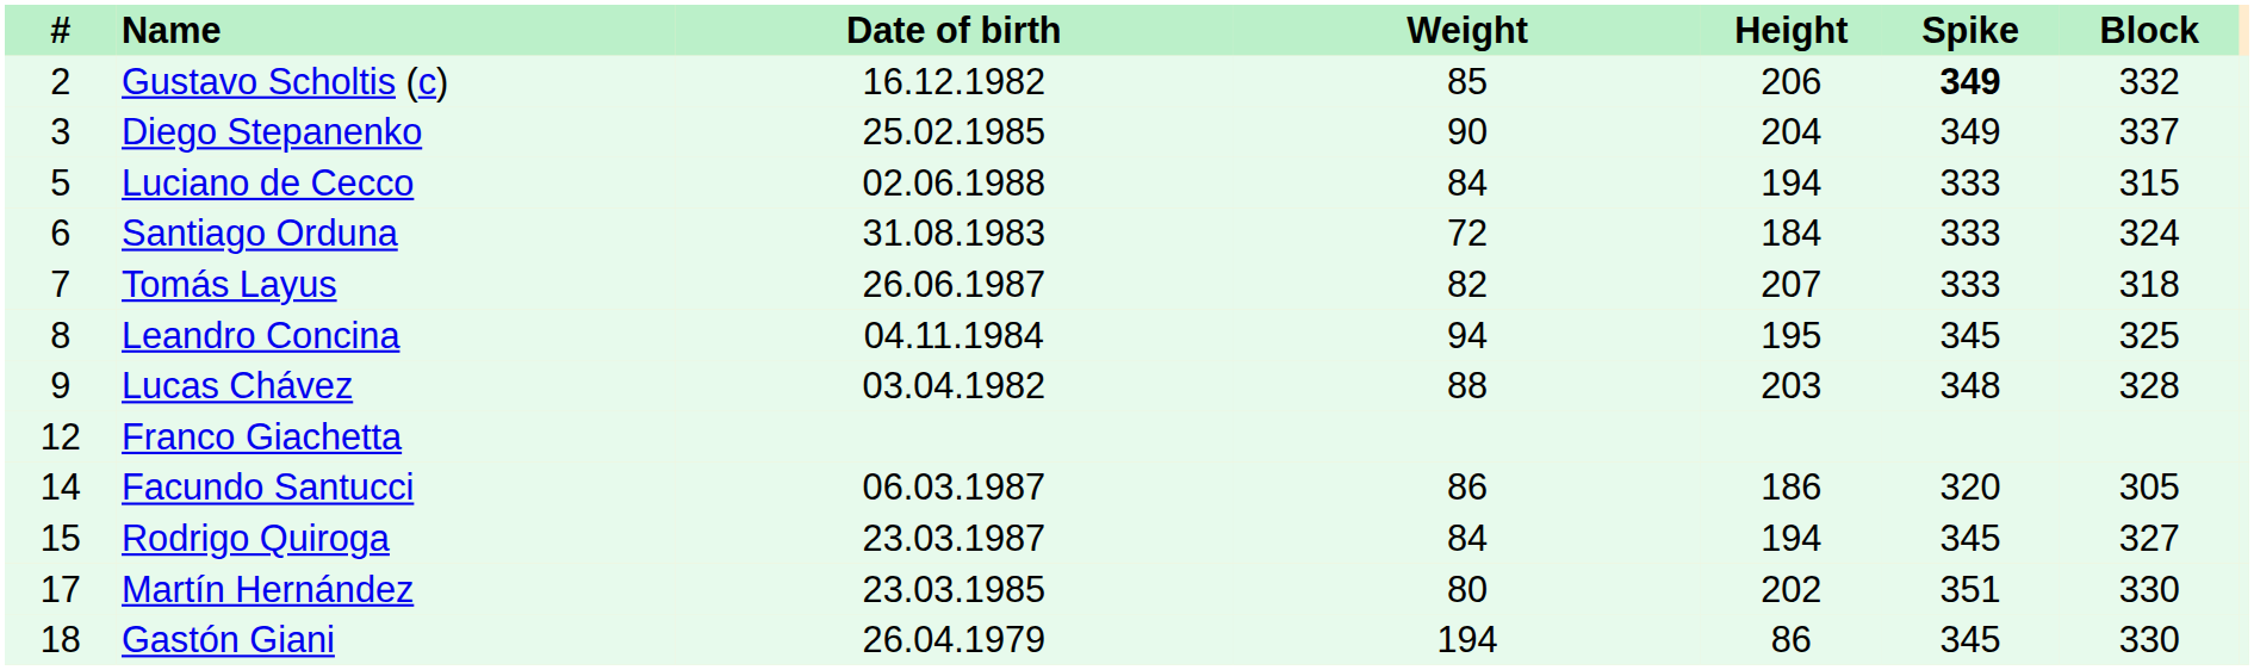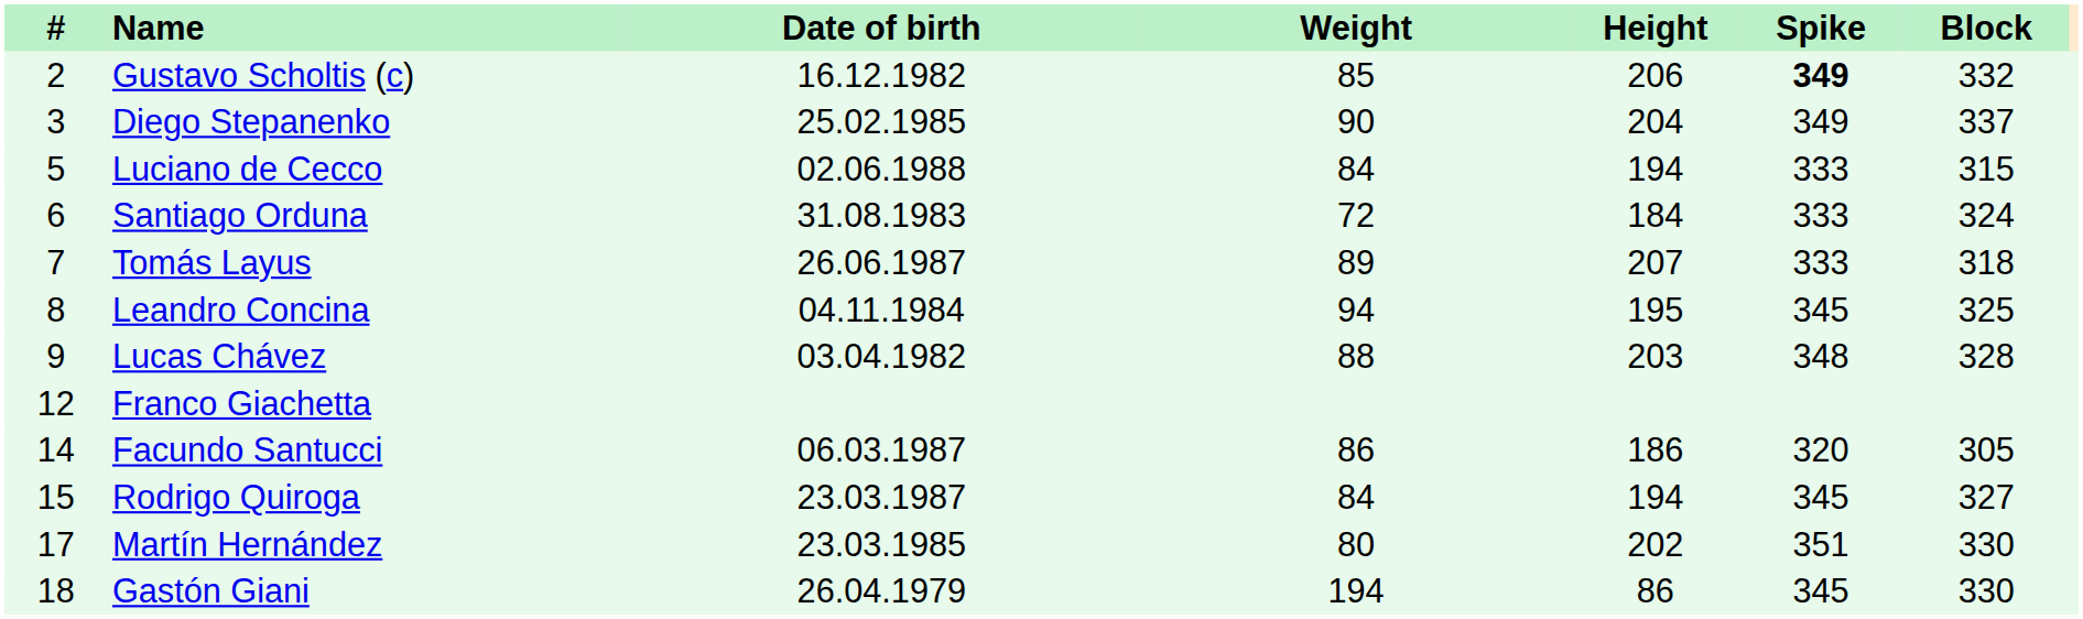Tomás Layus | Weight: 82 -> 89
